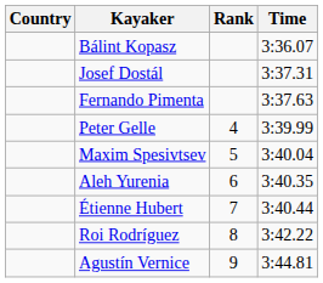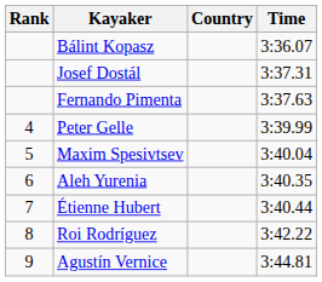columns swapped: Rank <-> Country
